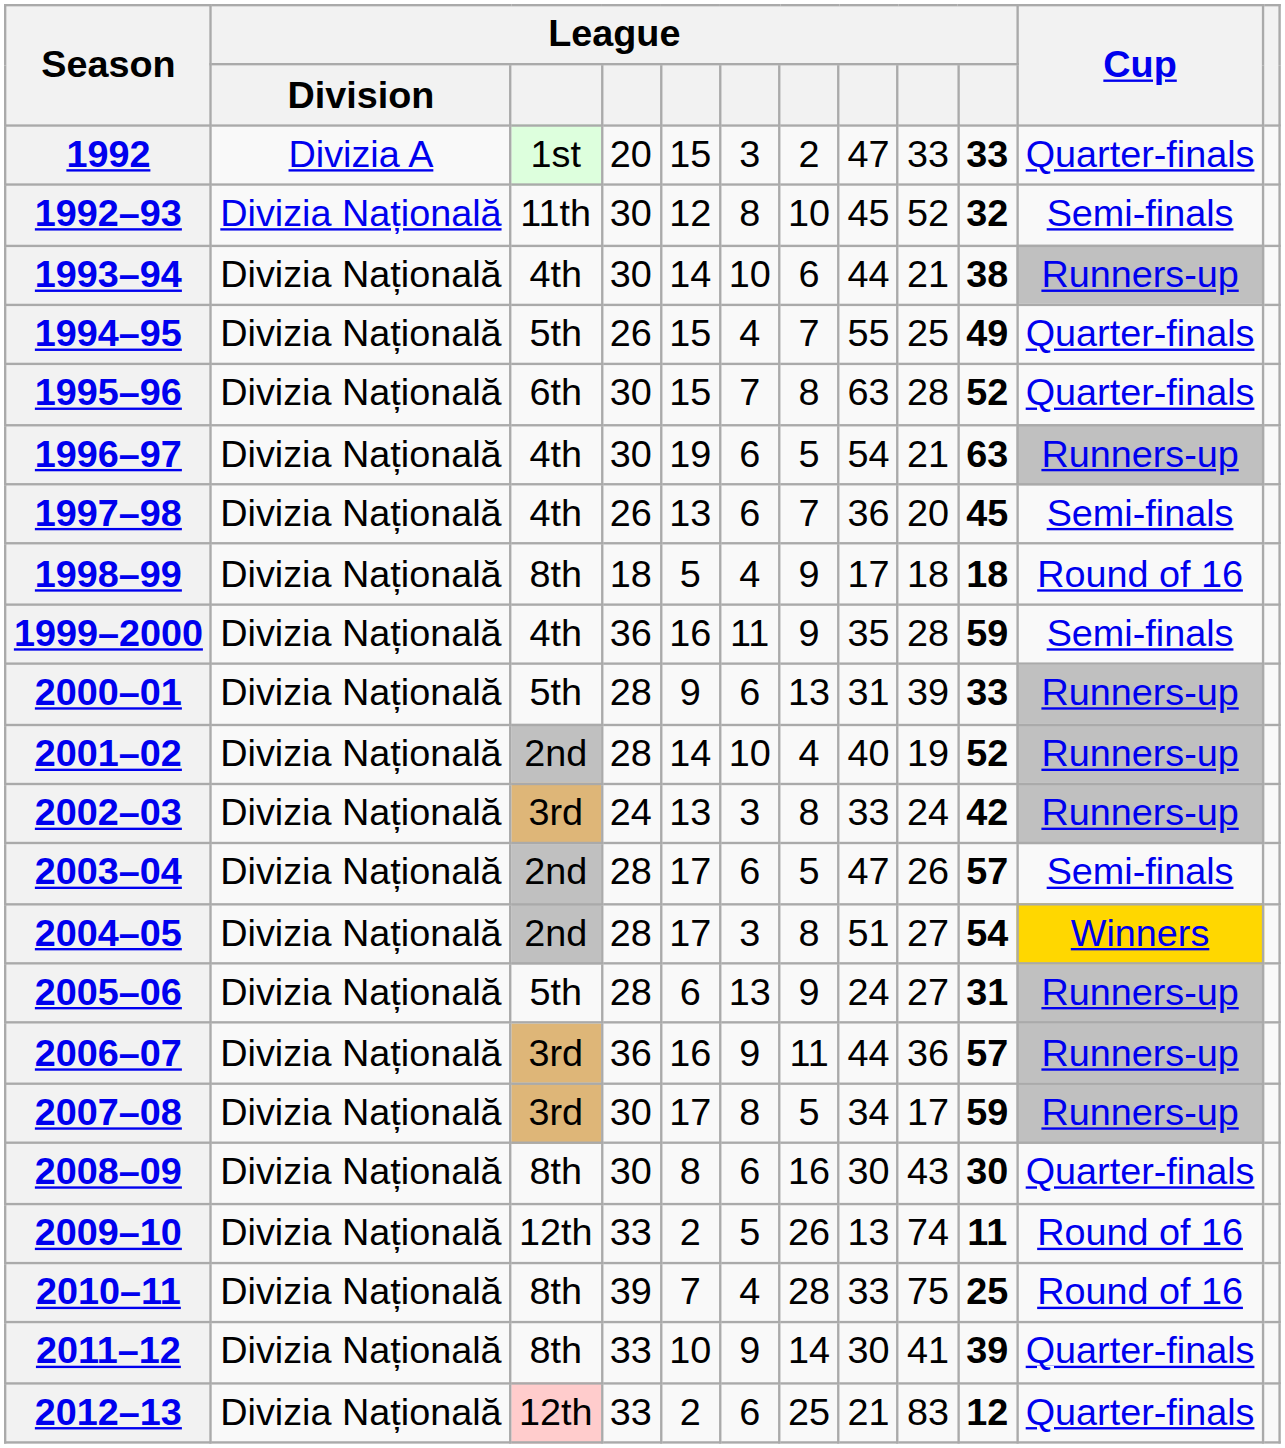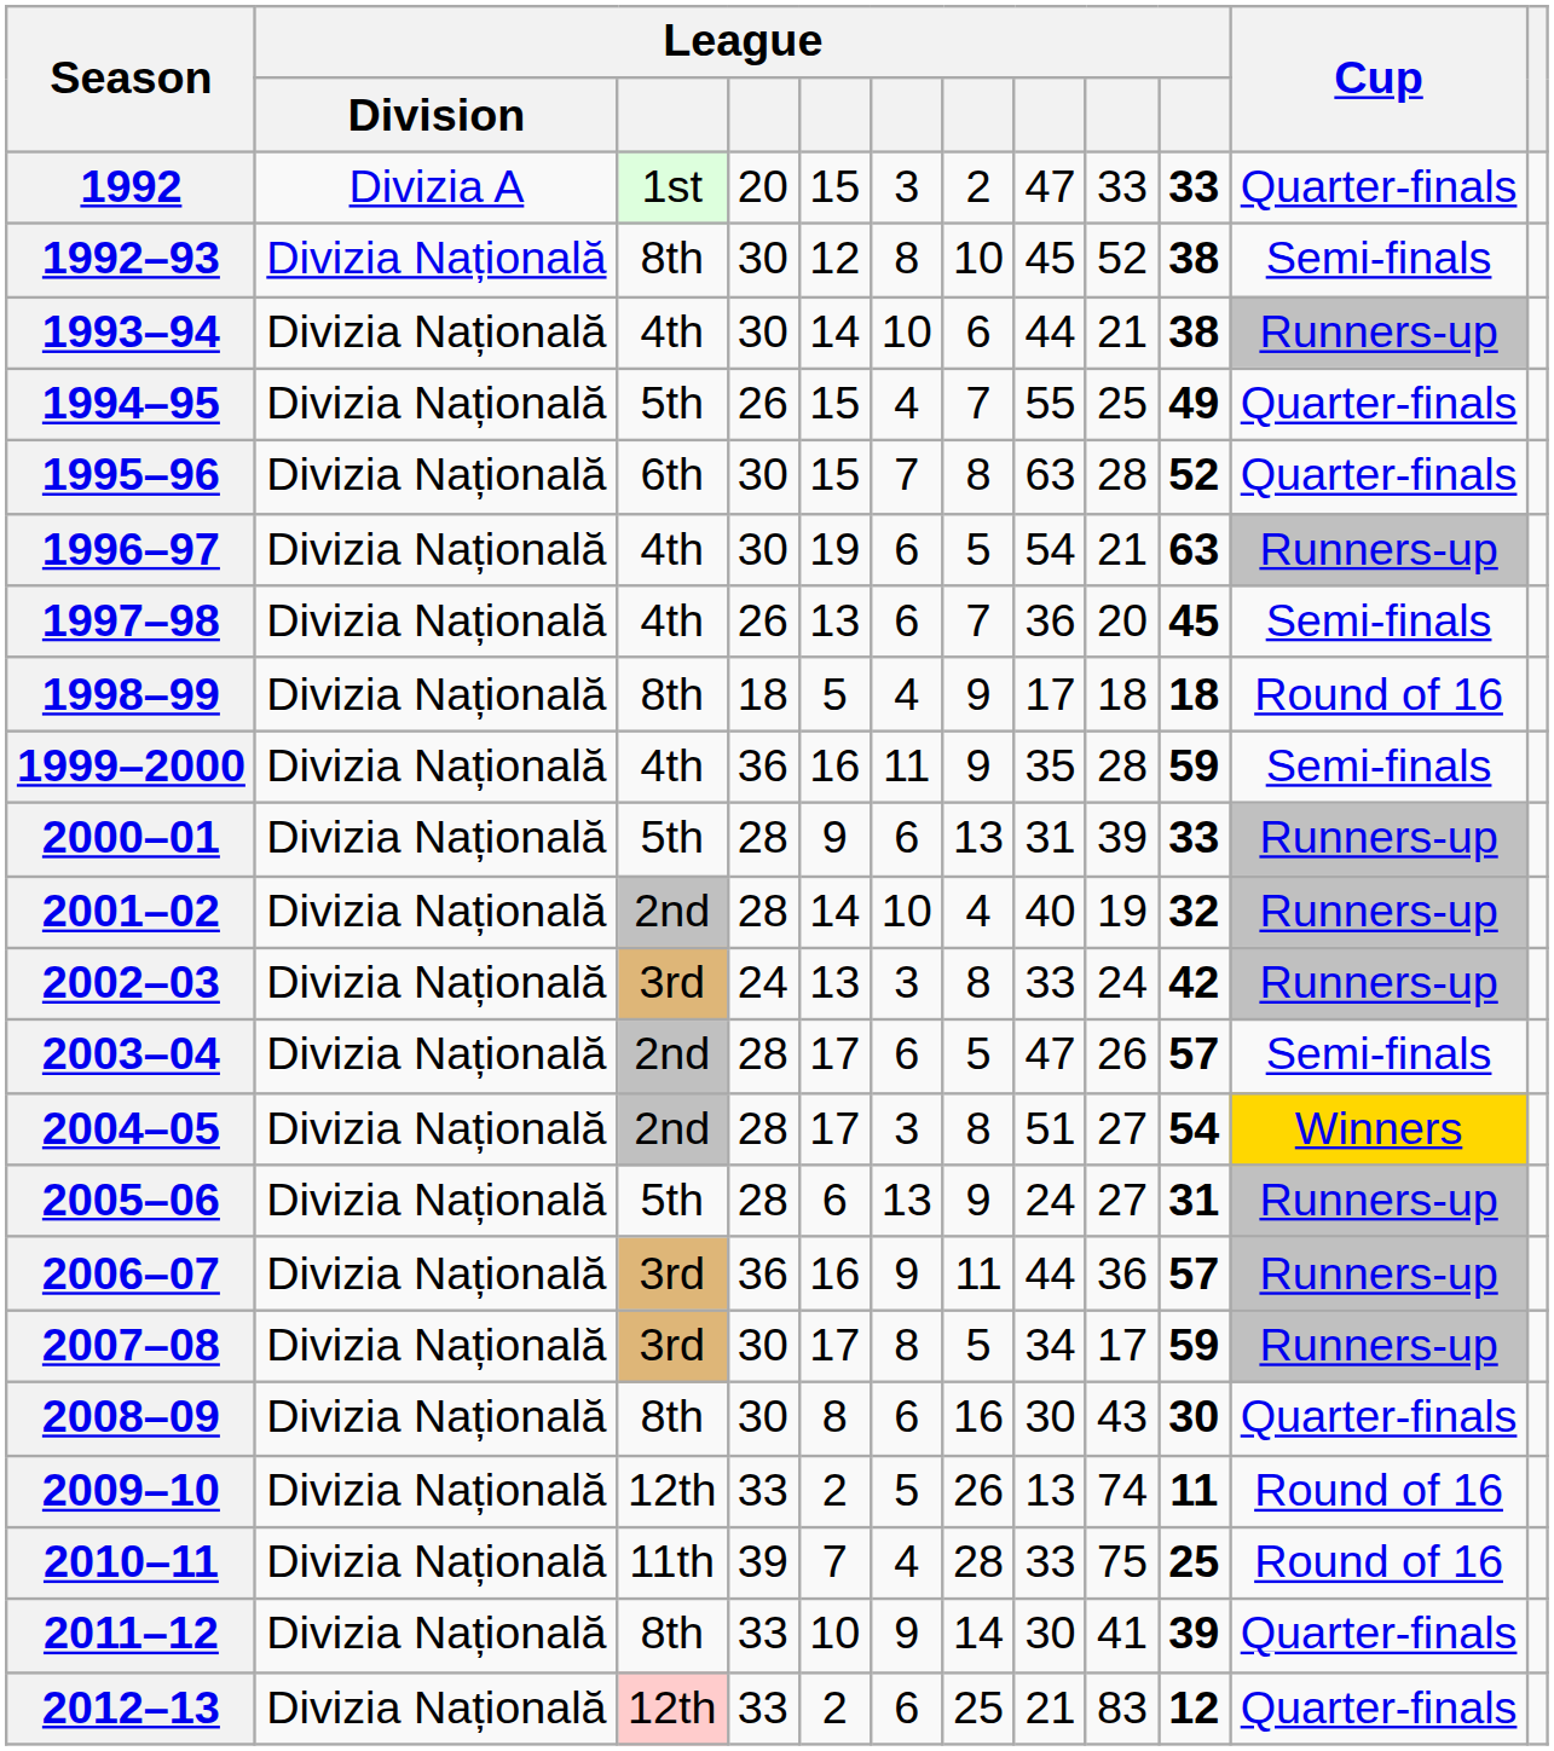1992–93 | column 3: 11th -> 8th
1992–93 | column 10: 32 -> 38
2001–02 | column 10: 52 -> 32
2010–11 | column 3: 8th -> 11th
